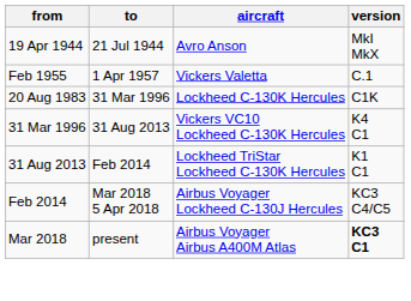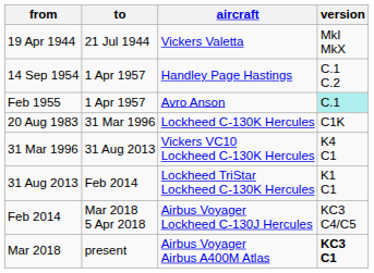19 Apr 1944 | aircraft: Avro Anson -> Vickers Valetta
+ row: 14 Sep 1954 | 1 Apr 1957 | Handley Page Hastings | C.1 C.2
Feb 1955 | aircraft: Vickers Valetta -> Avro Anson
Feb 1955 | version: no background -> paleturquoise background
